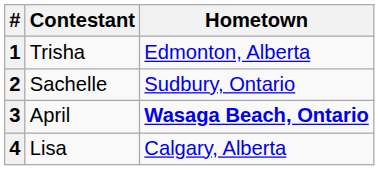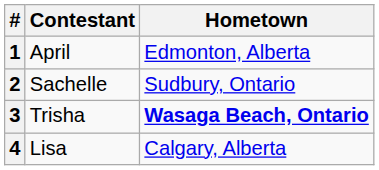1 | Contestant: Trisha -> April
3 | Contestant: April -> Trisha
